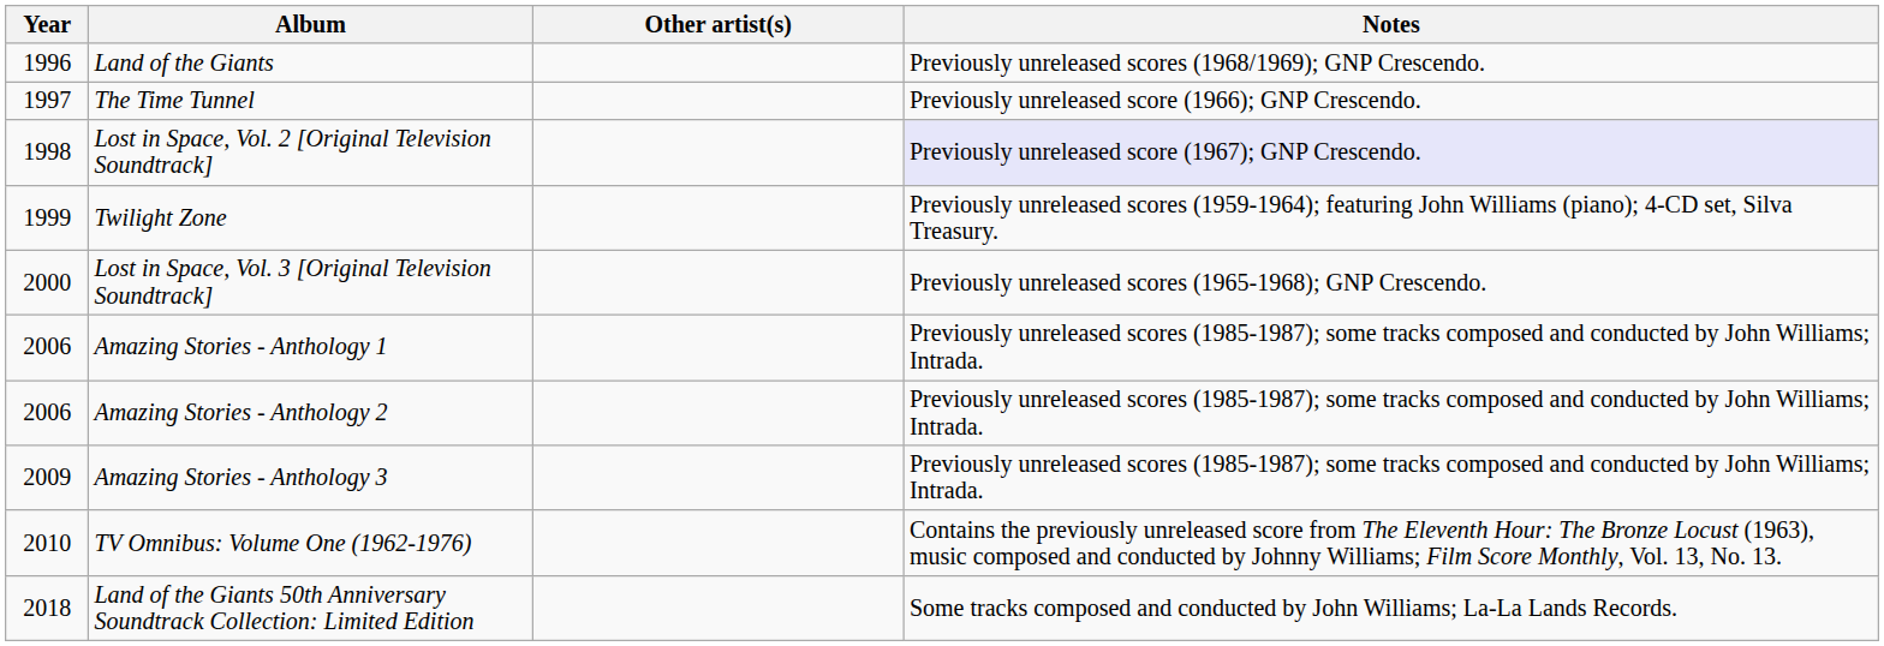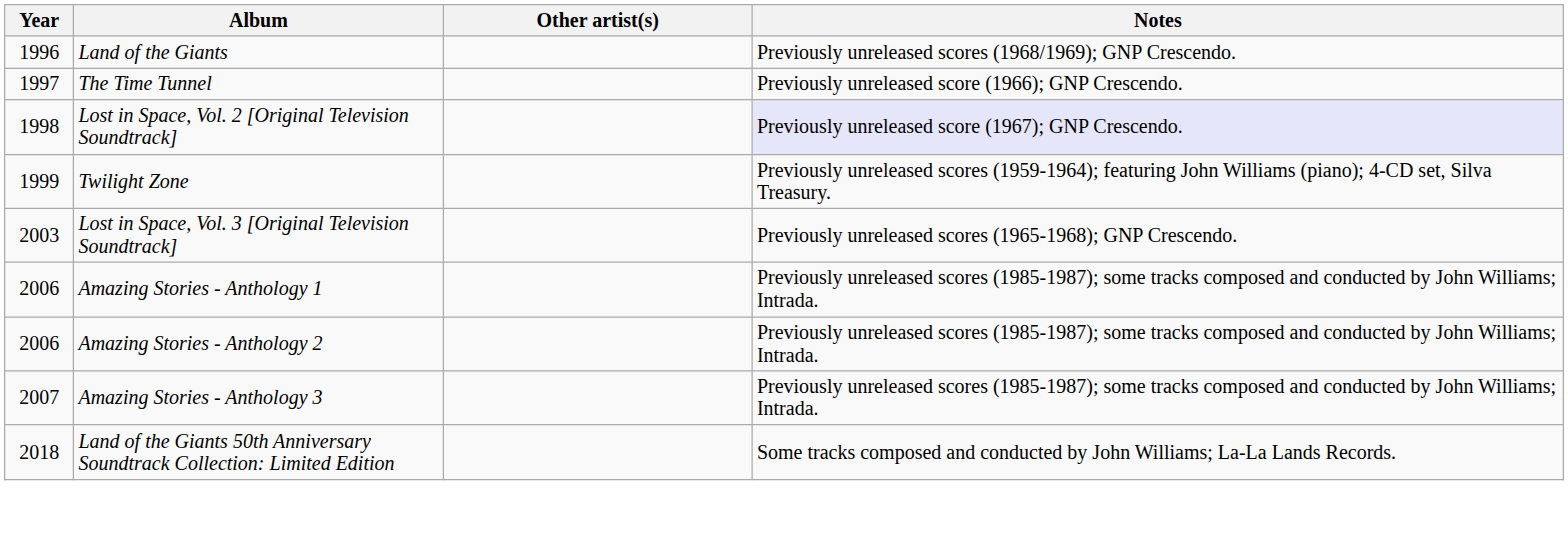Lost in Space, Vol. 3 [Original Television Soundtrack] | Year: 2000 -> 2003
Amazing Stories - Anthology 3 | Year: 2009 -> 2007
- row: 2010 | TV Omnibus: Volume One (1962-1976) | Contains the previously unreleased score from The Eleventh Hour: The Bronze Locust (1963), music composed and conducted by Johnny Williams; Film Score Monthly, Vol. 13, No. 13.
